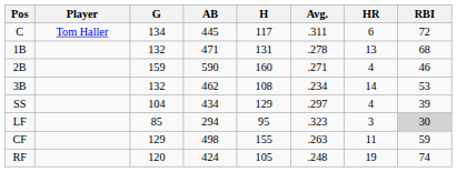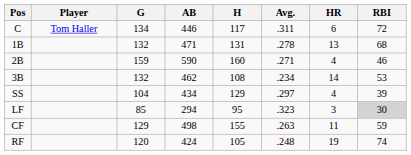C | AB: 445 -> 446
